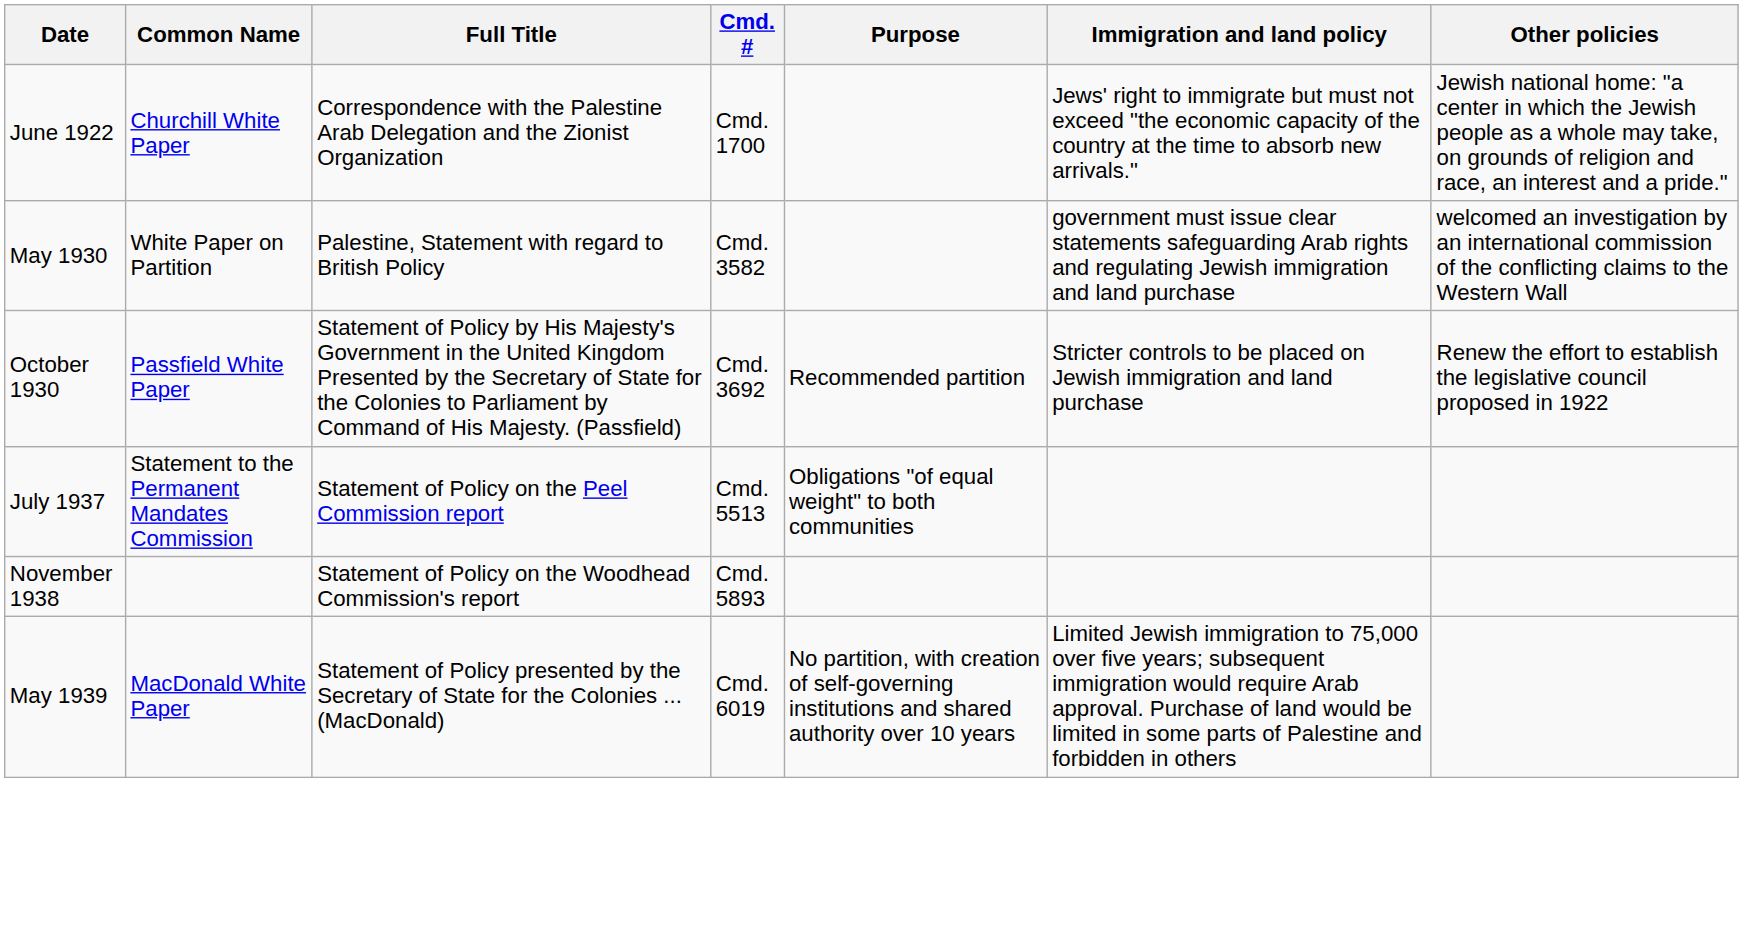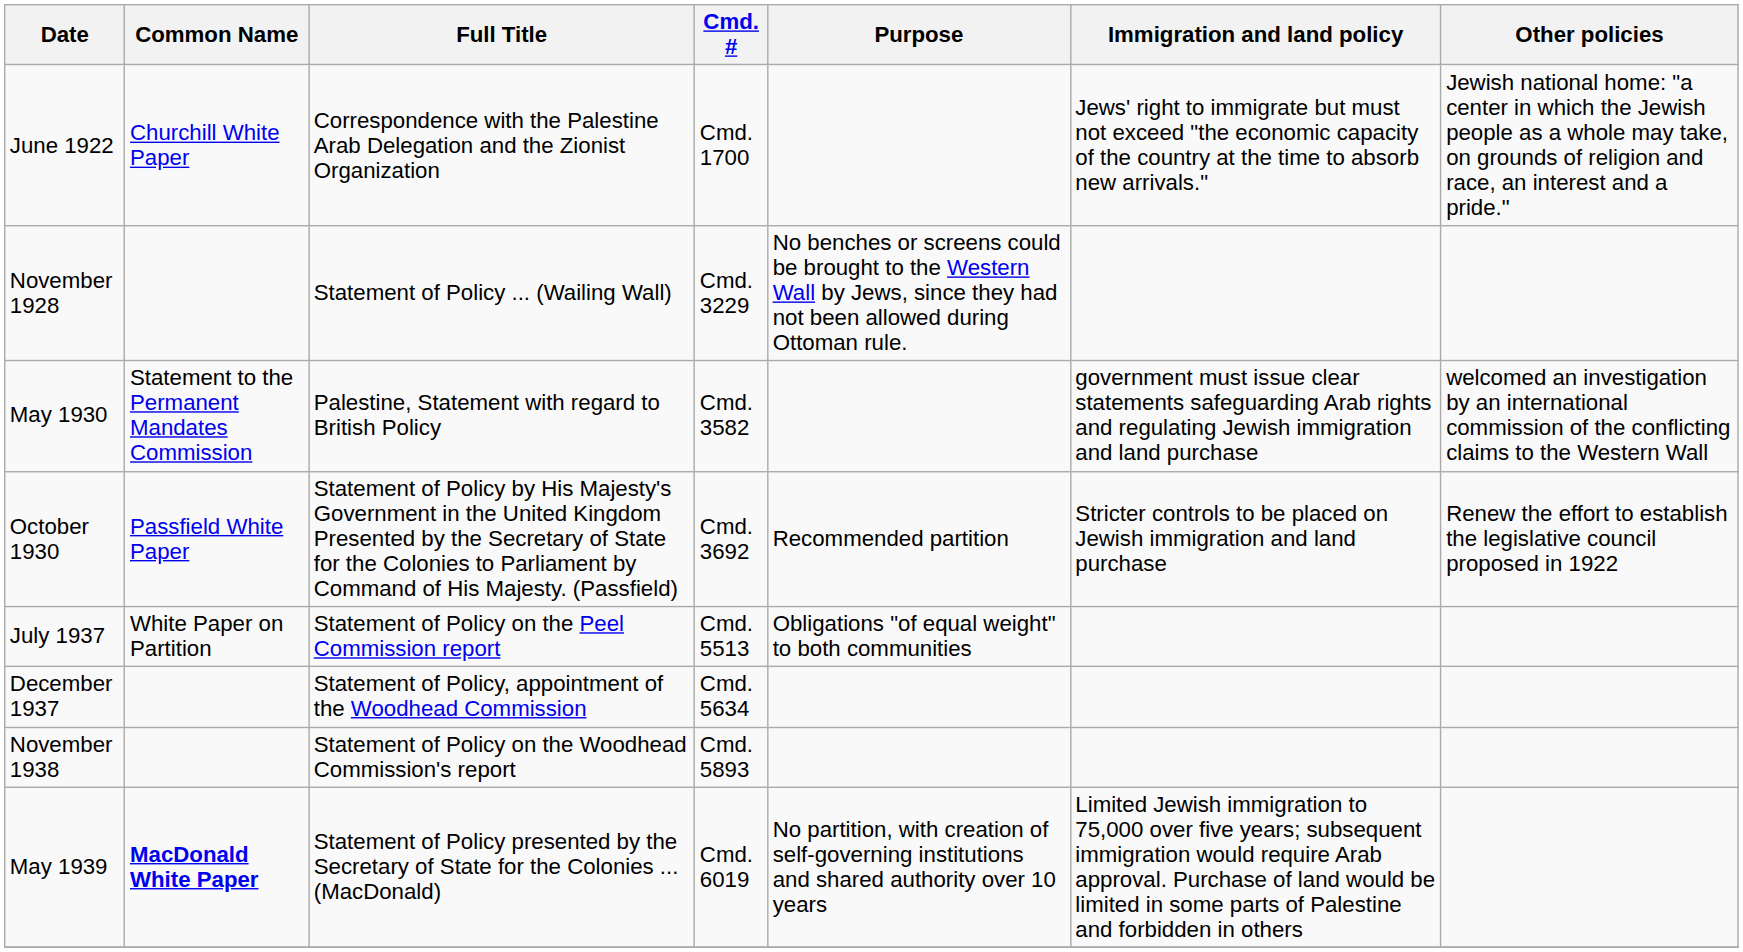+ row: November 1928 | Statement of Policy ... (Wailing Wall) | Cmd. 3229 | No benches or screens could be brought to the Western Wall by Jews, since they had not been allowed during Ottoman rule.
May 1930 | Common Name: White Paper on Partition -> Statement to the Permanent Mandates Commission
July 1937 | Common Name: Statement to the Permanent Mandates Commission -> White Paper on Partition
+ row: December 1937 | Statement of Policy, appointment of the Woodhead Commission | Cmd. 5634
May 1939 | Common Name: normal -> bold
